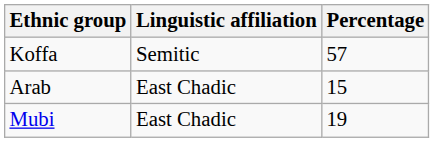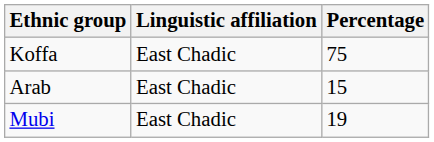Koffa | Linguistic affiliation: Semitic -> East Chadic
Koffa | Percentage: 57 -> 75
